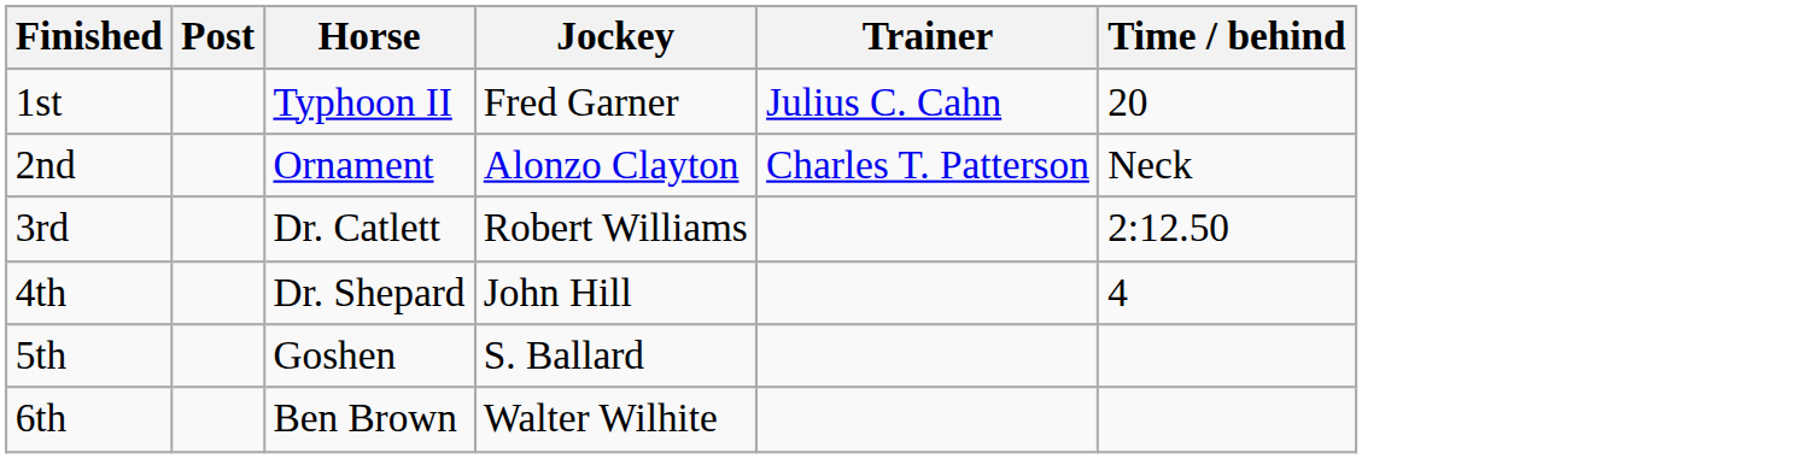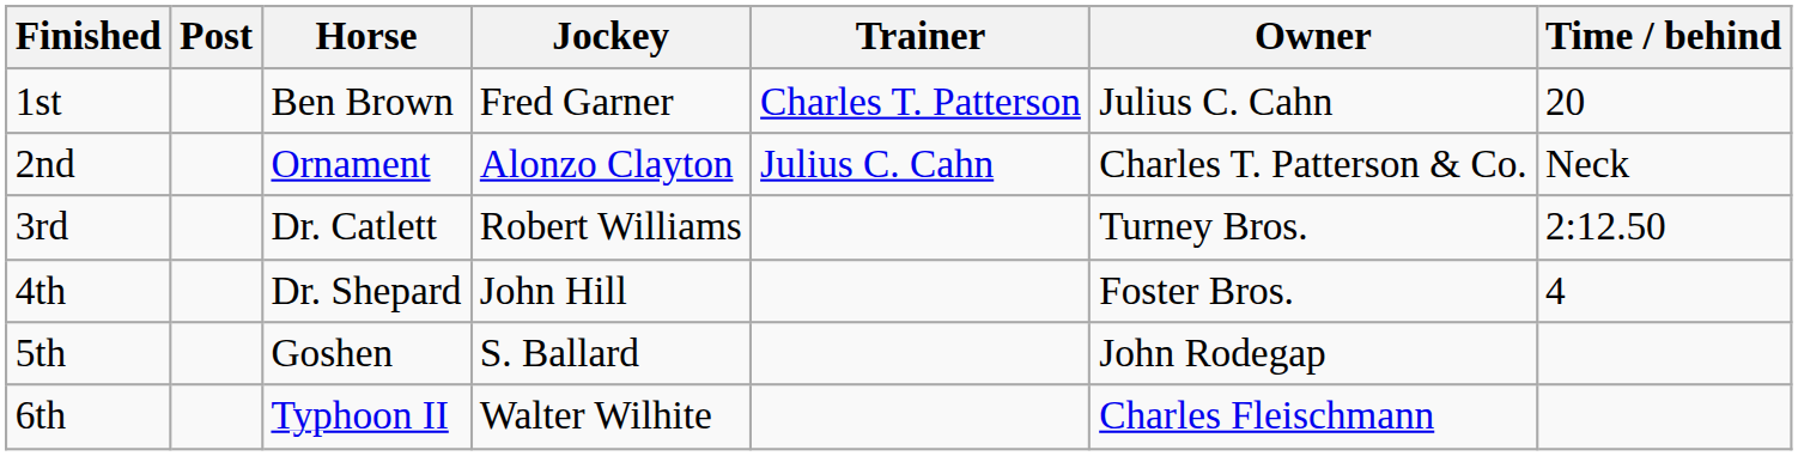+ column: Owner | Julius C. Cahn | Charles T. Patterson & Co. | Turney Bros. | Foster Bros. | John Rodegap | Charles Fleischmann
1st | Horse: Typhoon II -> Ben Brown
1st | Trainer: Julius C. Cahn -> Charles T. Patterson
2nd | Trainer: Charles T. Patterson -> Julius C. Cahn
6th | Horse: Ben Brown -> Typhoon II
